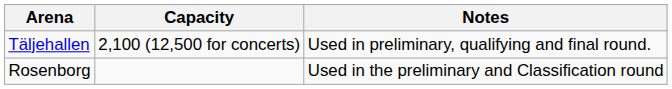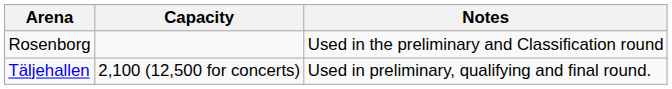rows swapped: Täljehallen <-> Rosenborg
